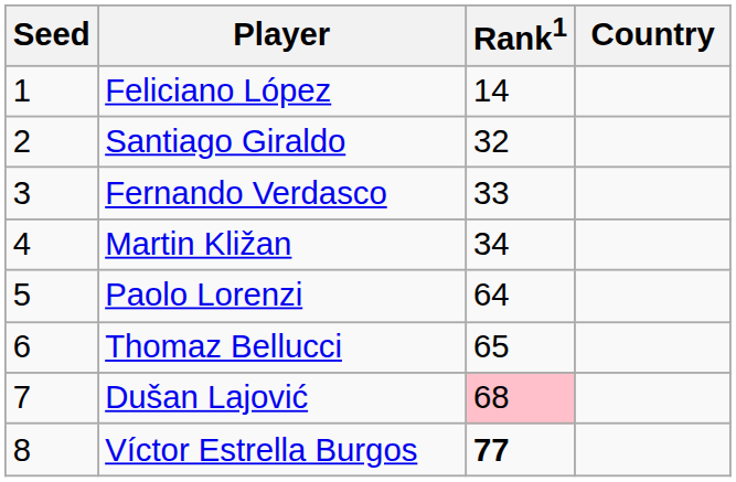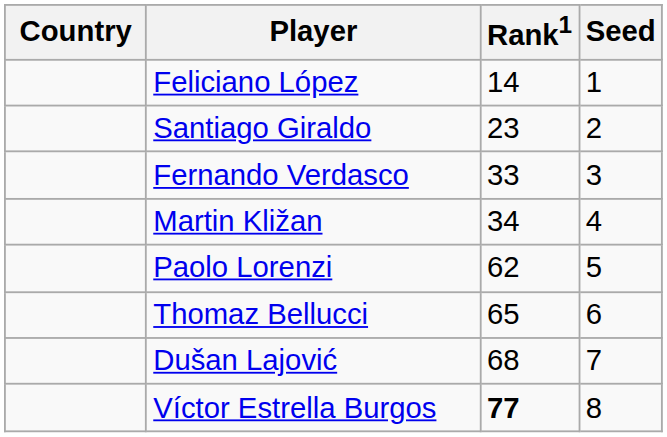columns swapped: Country <-> Seed
Santiago Giraldo | Rank1: 32 -> 23
Paolo Lorenzi | Rank1: 64 -> 62
Dušan Lajović | Rank1: pink background -> no background
